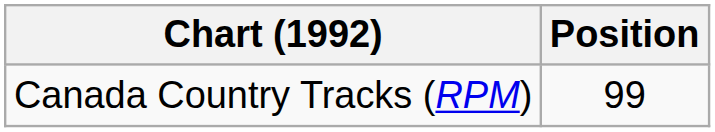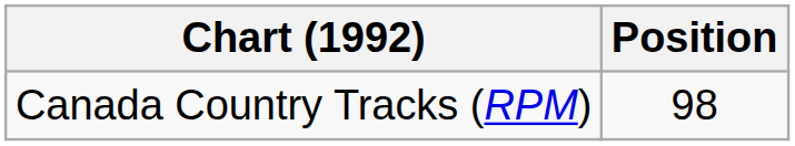Canada Country Tracks (RPM) | Position: 99 -> 98
